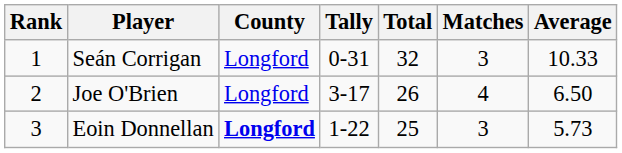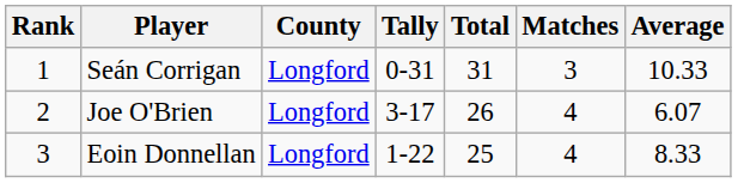Seán Corrigan | Total: 32 -> 31
Joe O'Brien | Average: 6.50 -> 6.07
Eoin Donnellan | County: bold -> normal
Eoin Donnellan | Matches: 3 -> 4
Eoin Donnellan | Average: 5.73 -> 8.33
